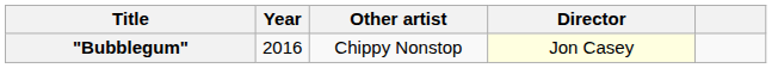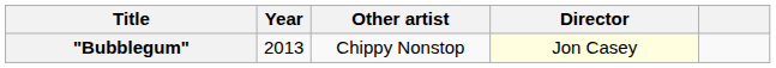"Bubblegum" | Year: 2016 -> 2013
